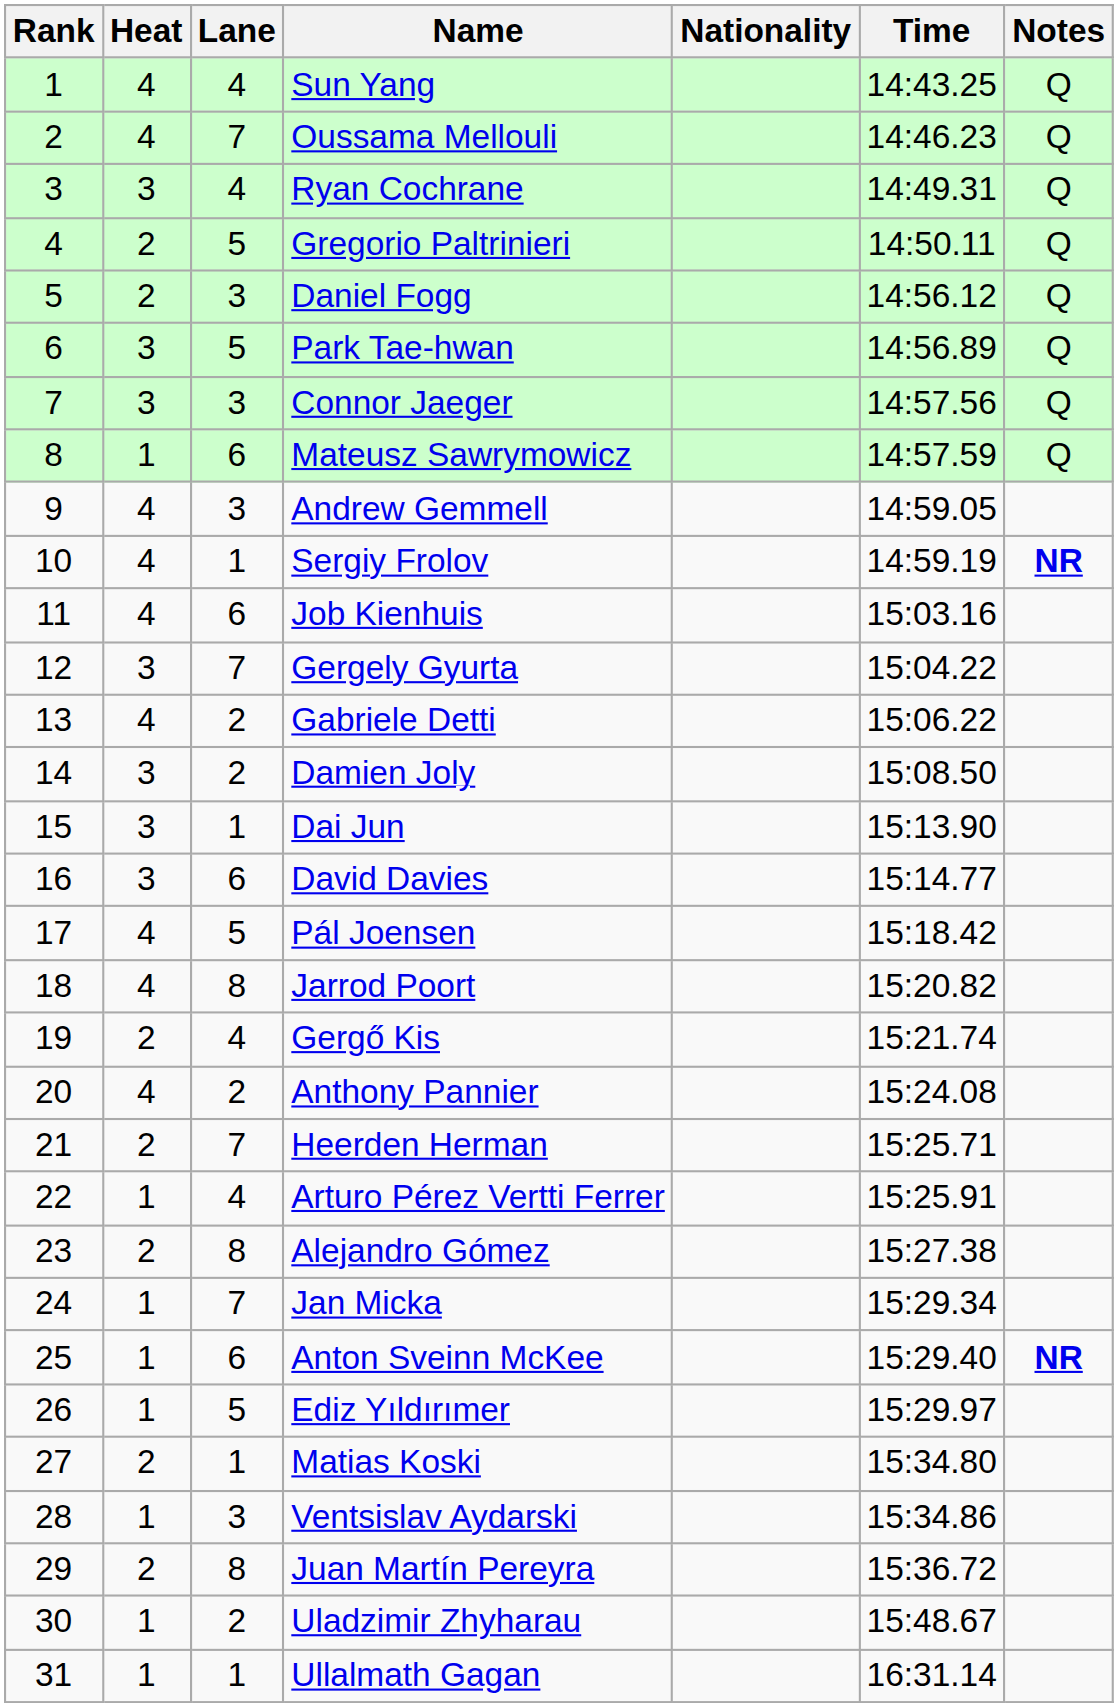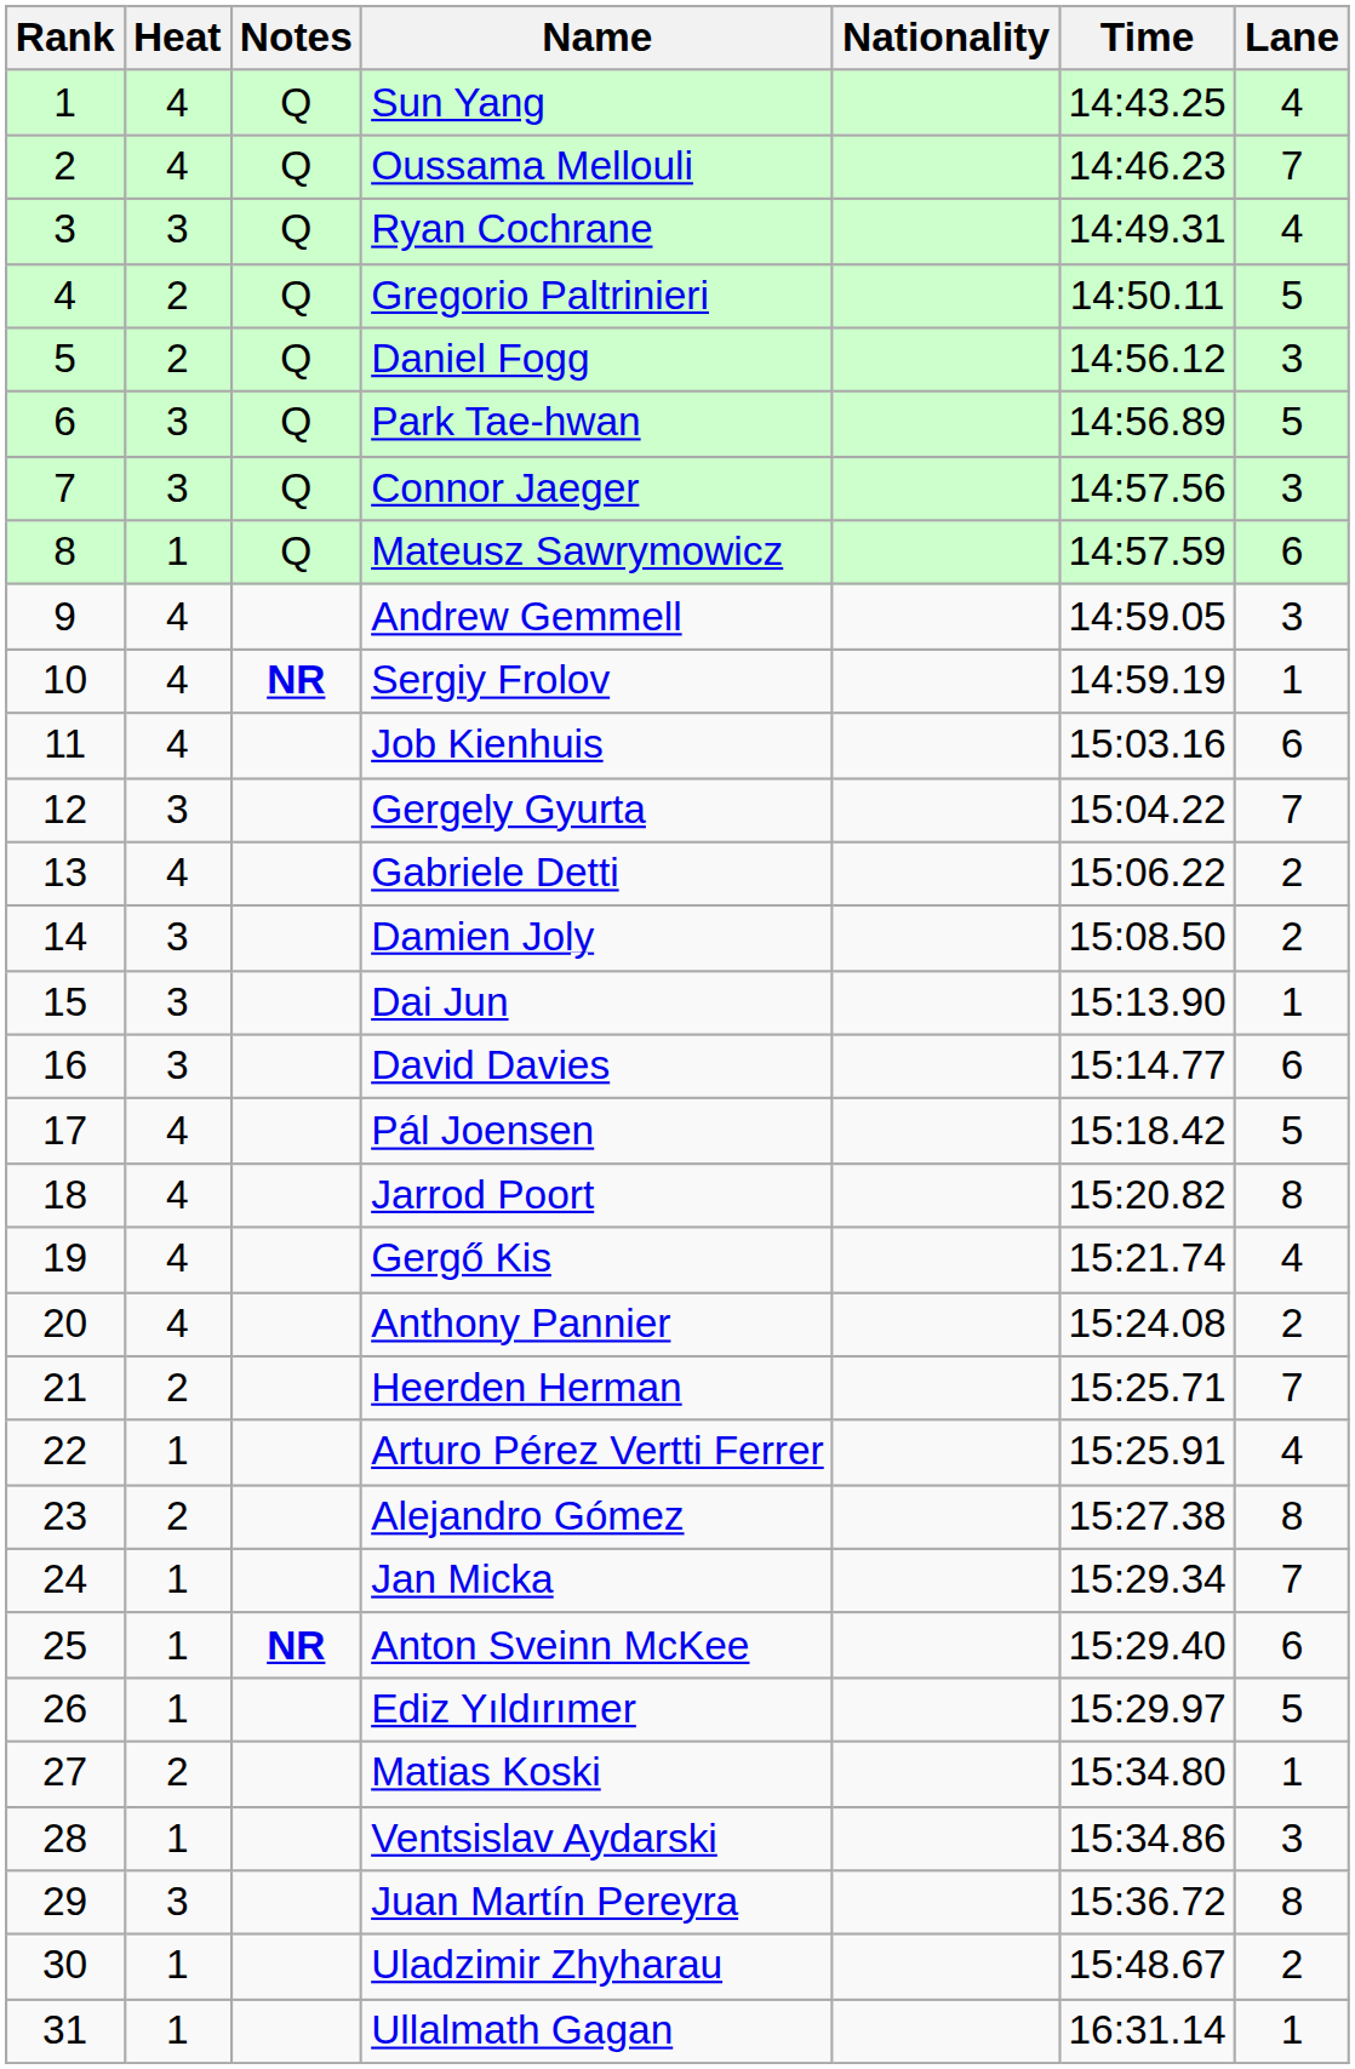columns swapped: Lane <-> Notes
Gergő Kis | Heat: 2 -> 4
Juan Martín Pereyra | Heat: 2 -> 3
